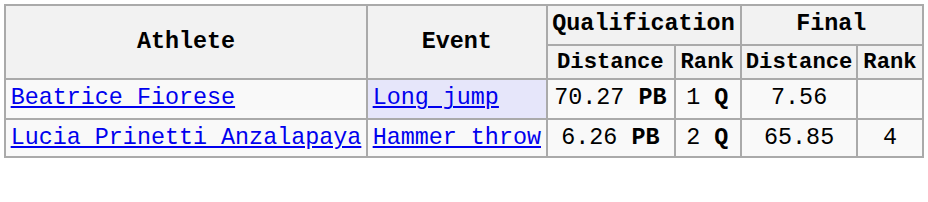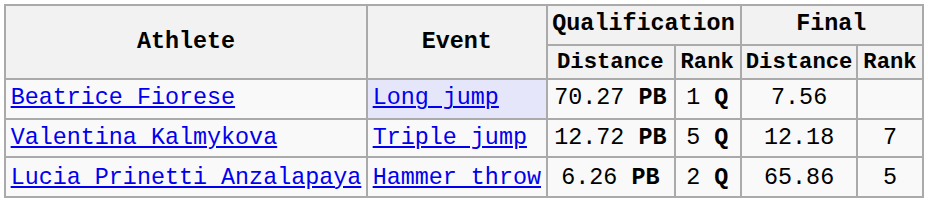+ row: Valentina Kalmykova | Triple jump | 12.72 PB | 5 Q | 12.18 | 7
Lucia Prinetti Anzalapaya | Final / Distance: 65.85 -> 65.86
Lucia Prinetti Anzalapaya | Final / Rank: 4 -> 5
